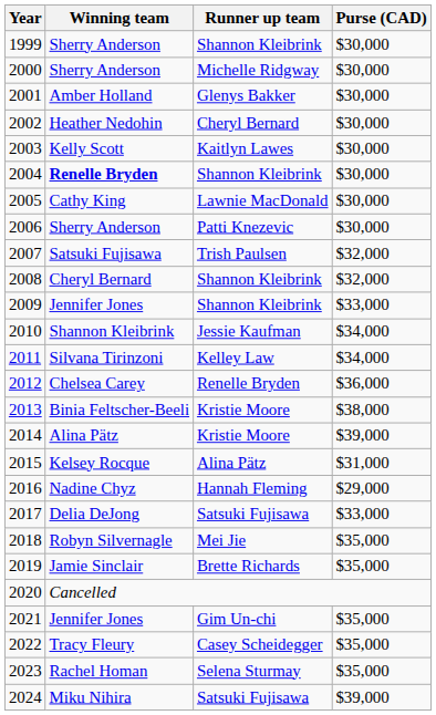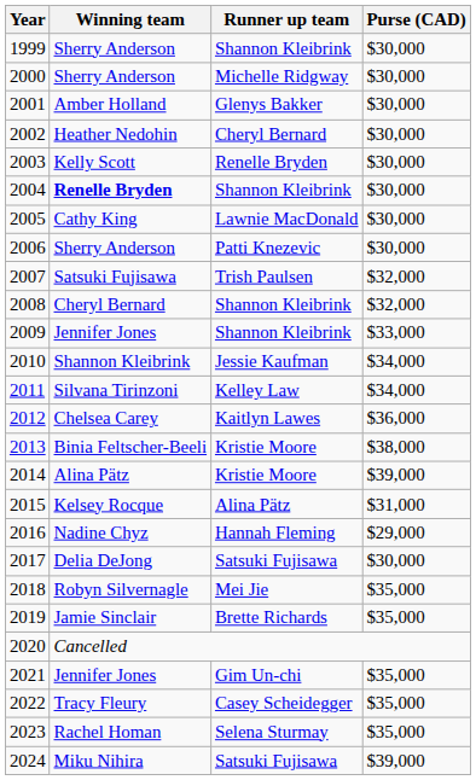2003 | Runner up team: Kaitlyn Lawes -> Renelle Bryden
2012 | Runner up team: Renelle Bryden -> Kaitlyn Lawes
2017 | Purse (CAD): $33,000 -> $30,000
